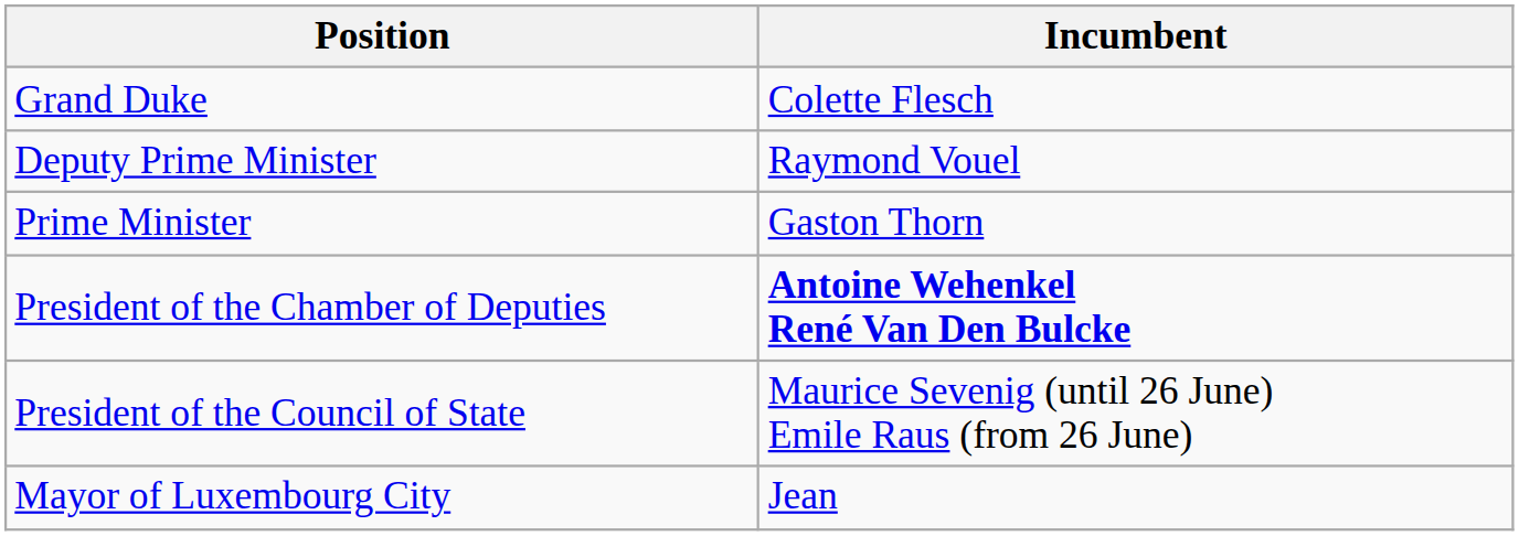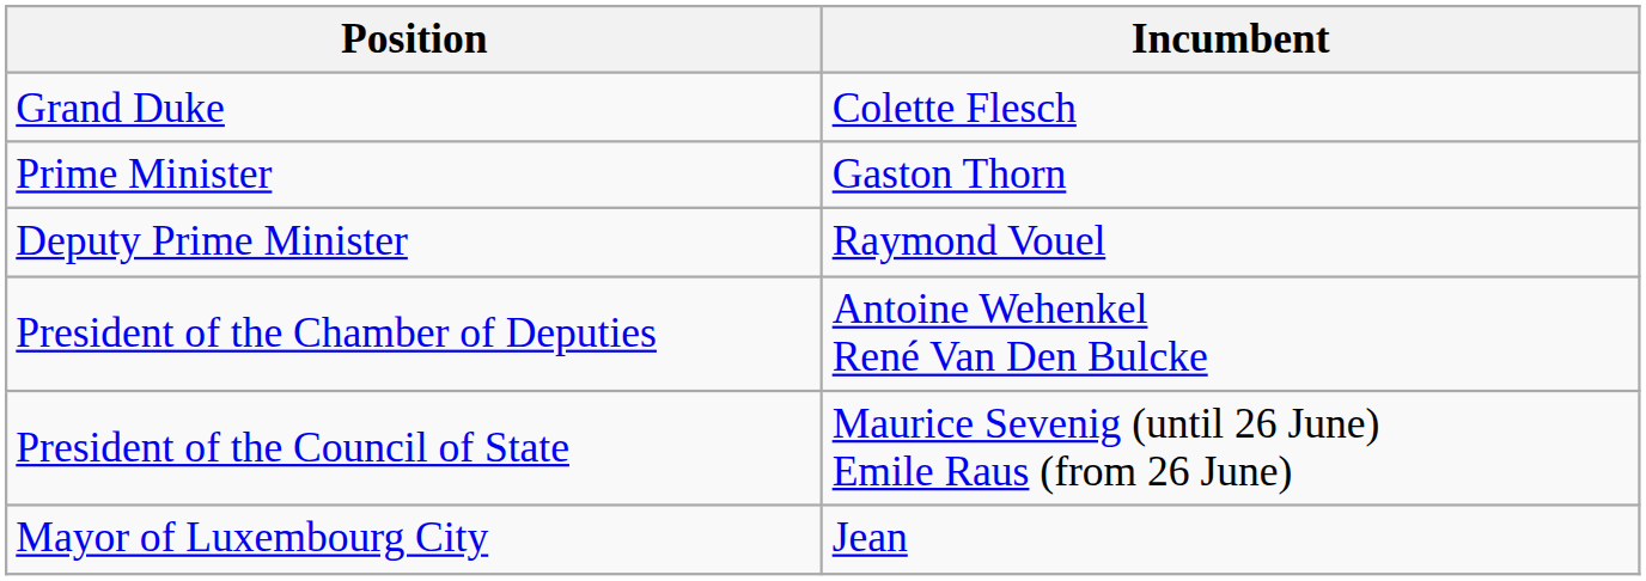rows swapped: Prime Minister <-> Deputy Prime Minister
President of the Chamber of Deputies | Incumbent: bold -> normal
